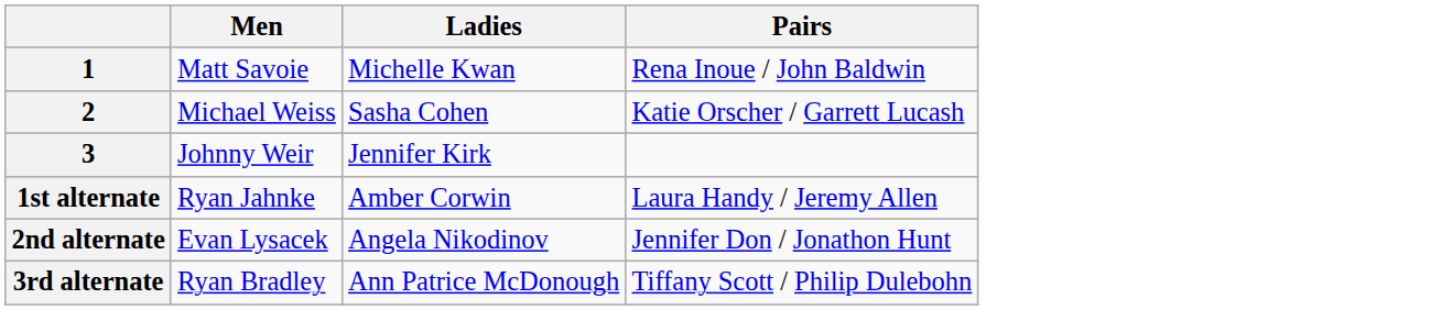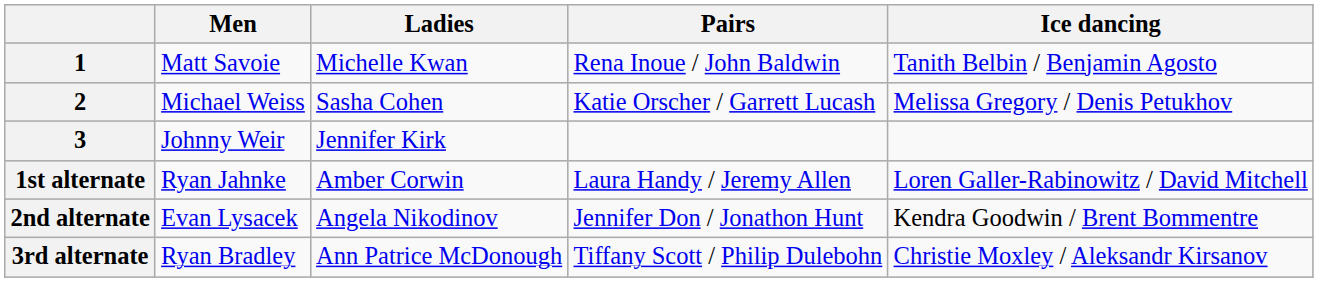+ column: Ice dancing | Tanith Belbin / Benjamin Agosto | Melissa Gregory / Denis Petukhov | Loren Galler-Rabinowitz / David Mitchell | Kendra Goodwin / Brent Bommentre | Christie Moxley / Aleksandr Kirsanov
